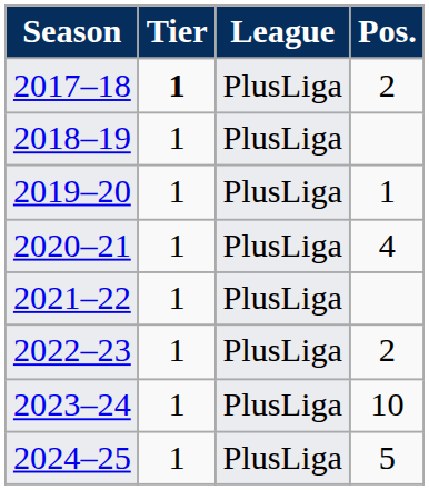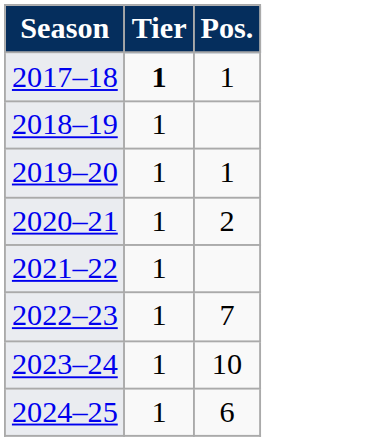- column: League | PlusLiga | PlusLiga | PlusLiga | PlusLiga | PlusLiga | PlusLiga | PlusLiga | PlusLiga
2017–18 | Pos.: 2 -> 1
2020–21 | Pos.: 4 -> 2
2022–23 | Pos.: 2 -> 7
2024–25 | Pos.: 5 -> 6
